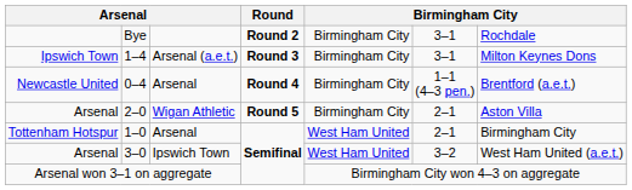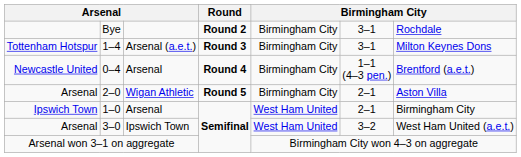1–4 | column 1: Ipswich Town -> Tottenham Hotspur
1–0 | column 1: Tottenham Hotspur -> Ipswich Town
